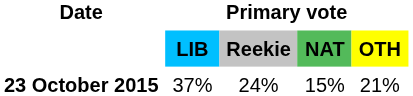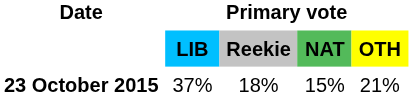23 October 2015 | Primary vote / Reekie: 24% -> 18%
